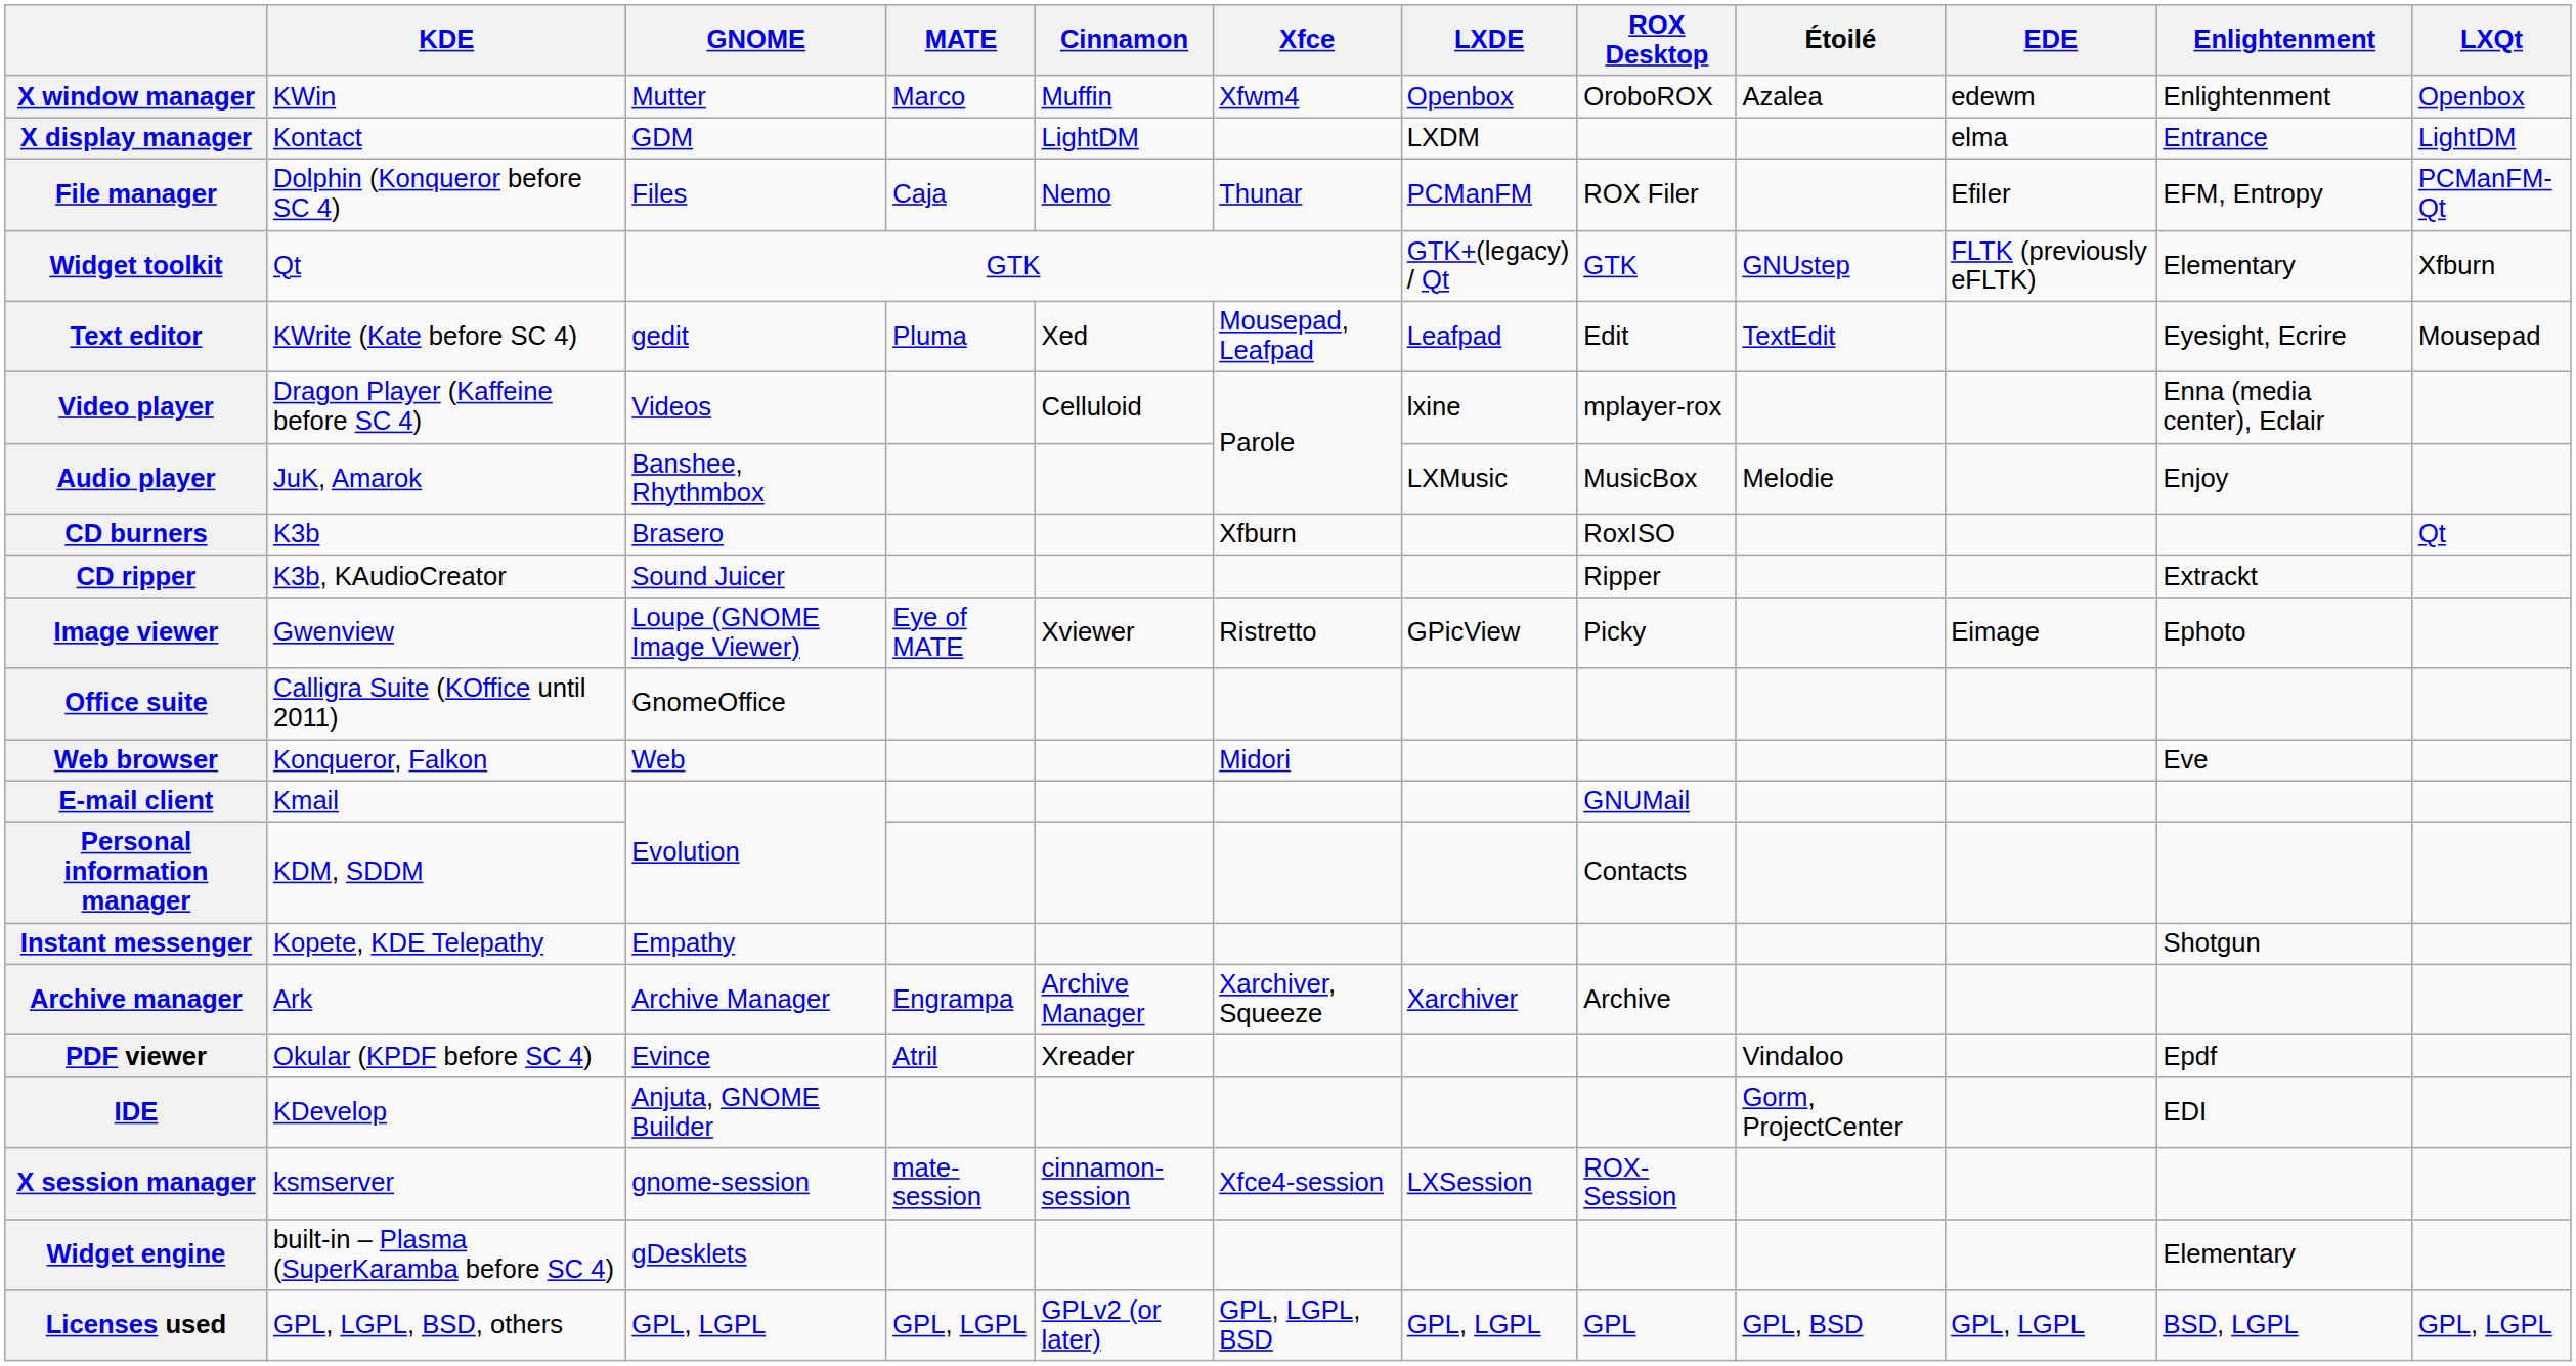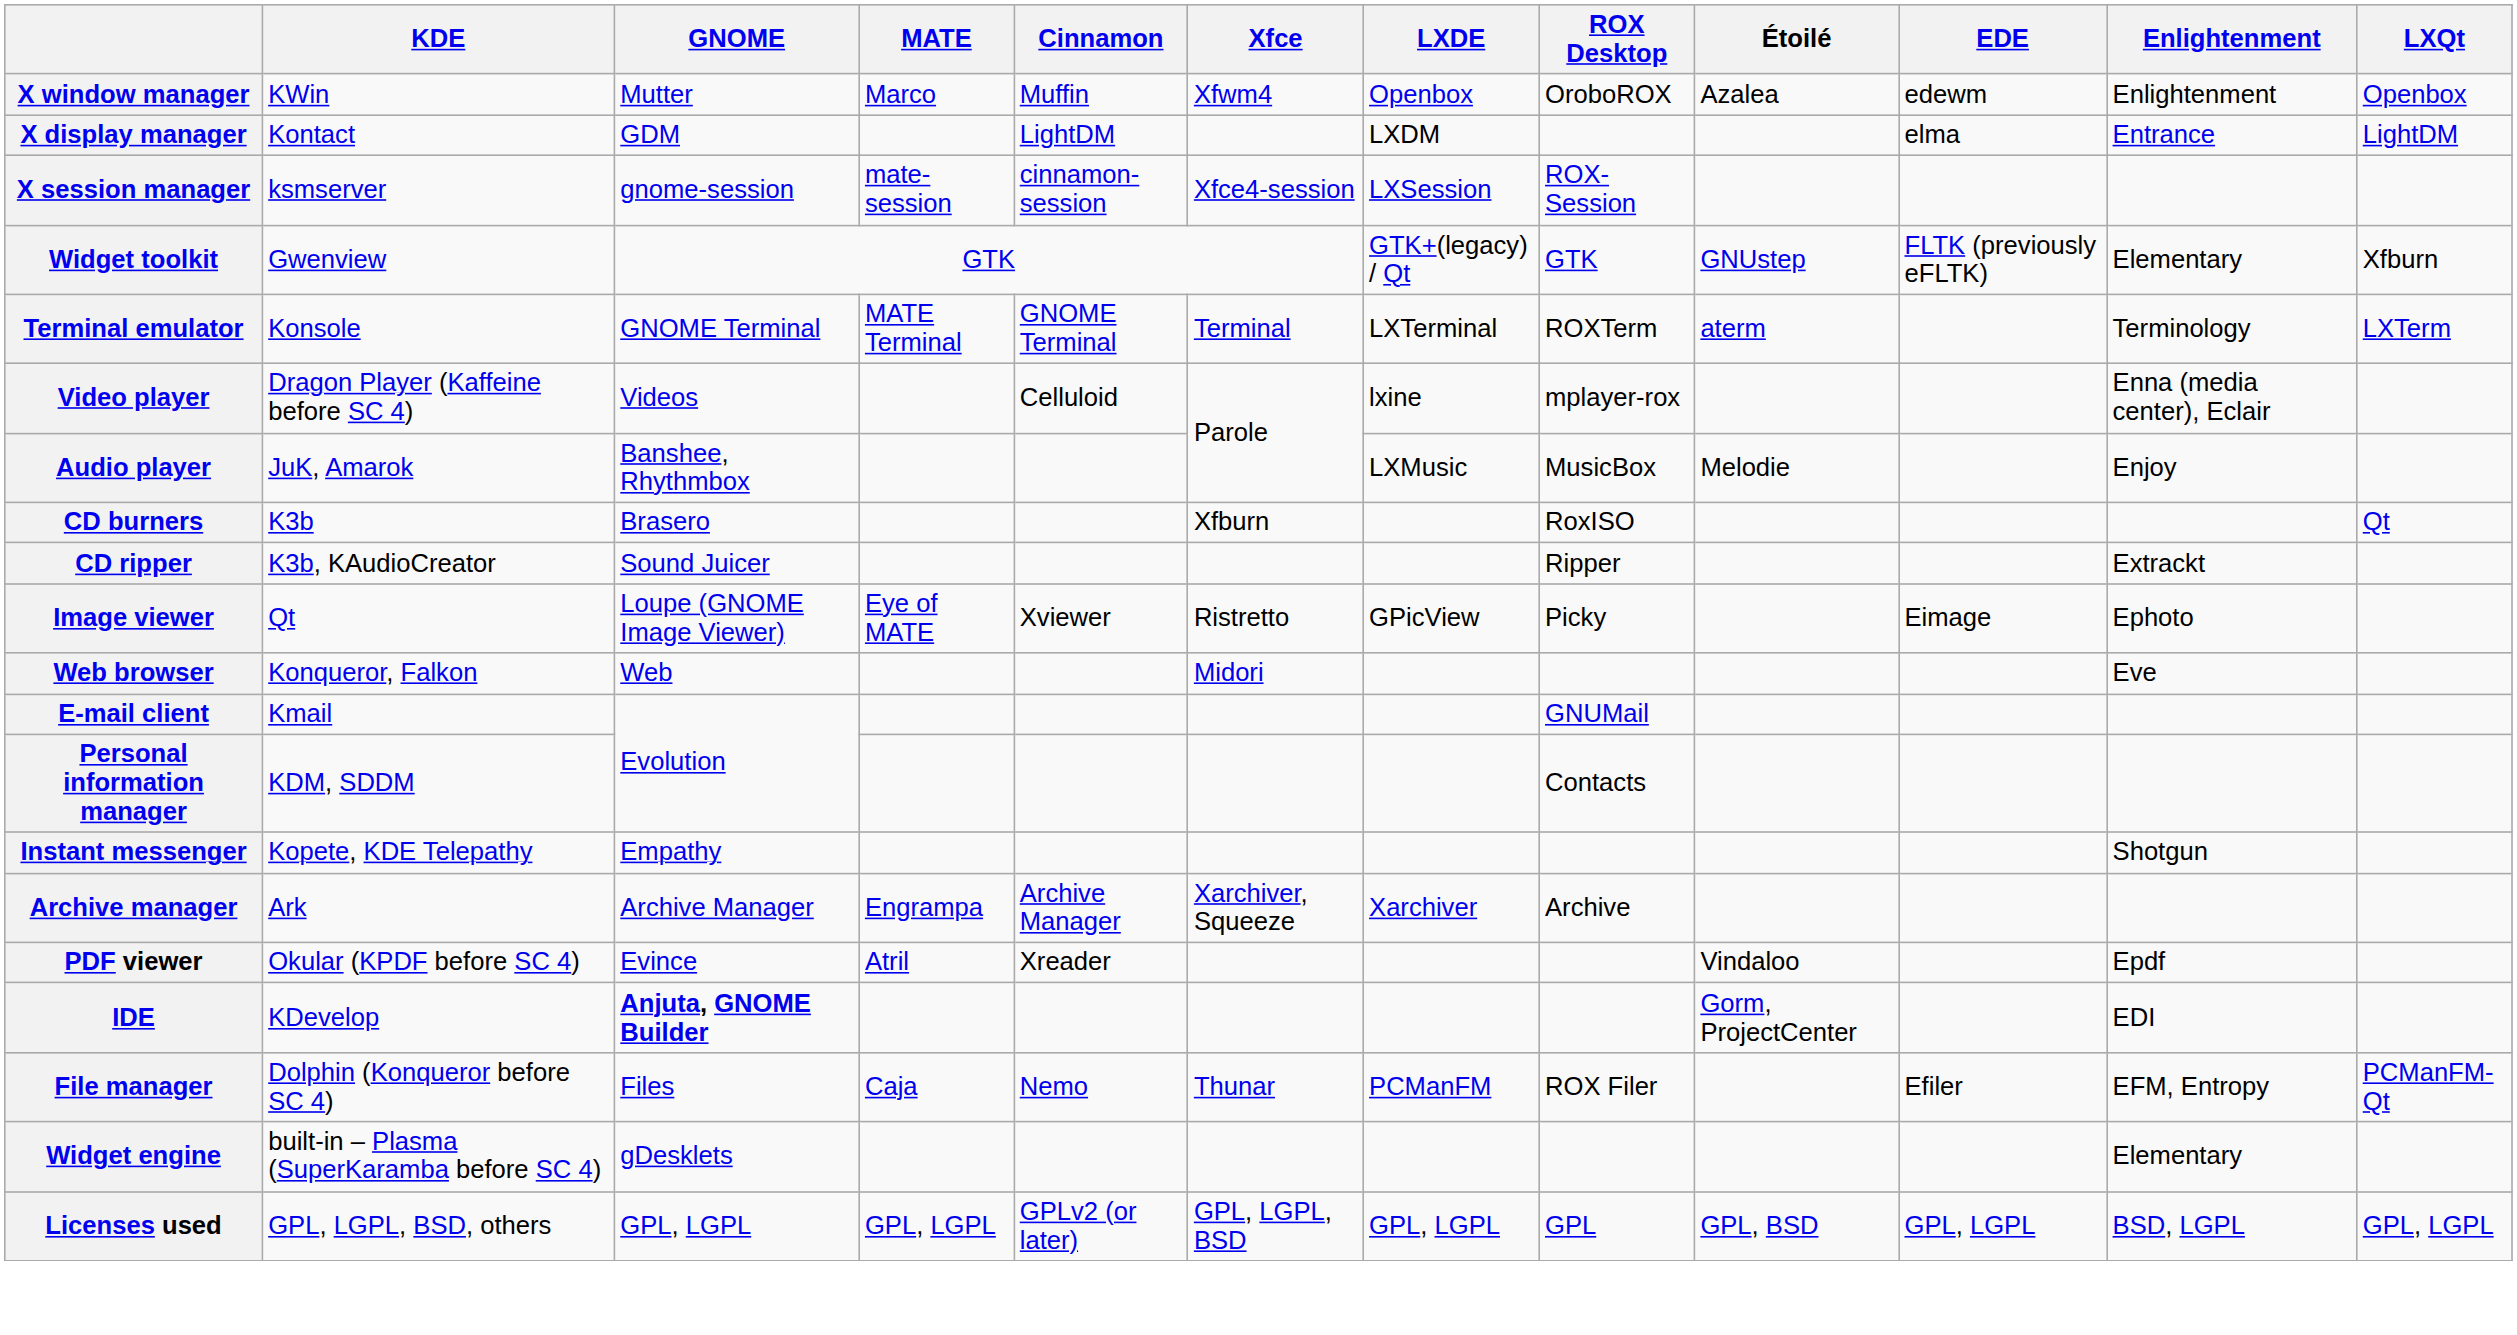rows swapped: File manager <-> X session manager
Widget toolkit | KDE: Qt -> Gwenview
+ row: Terminal emulator | Konsole | GNOME Terminal | MATE Terminal | GNOME Terminal | Terminal | LXTerminal | ROXTerm | aterm | Terminology | LXTerm
- row: Text editor | KWrite (Kate before SC 4) | gedit | Pluma | Xed | Mousepad, Leafpad | Leafpad | Edit | TextEdit | Eyesight, Ecrire | Mousepad
Image viewer | KDE: Gwenview -> Qt
- row: Office suite | Calligra Suite (KOffice until 2011) | GnomeOffice
IDE | GNOME: normal -> bold
